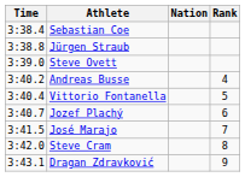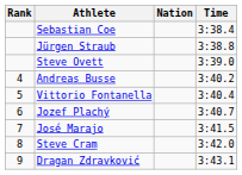columns swapped: Rank <-> Time
